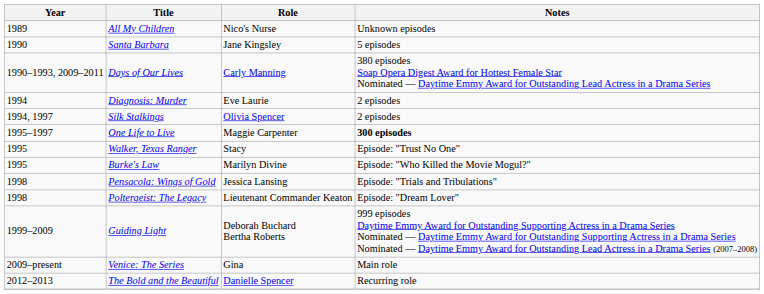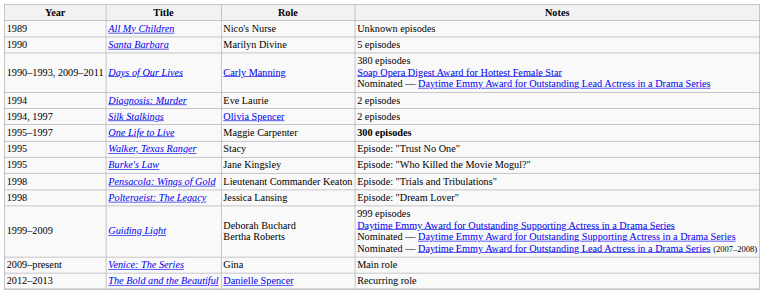Santa Barbara | Role: Jane Kingsley -> Marilyn Divine
Burke's Law | Role: Marilyn Divine -> Jane Kingsley
Pensacola: Wings of Gold | Role: Jessica Lansing -> Lieutenant Commander Keaton
Poltergeist: The Legacy | Role: Lieutenant Commander Keaton -> Jessica Lansing
